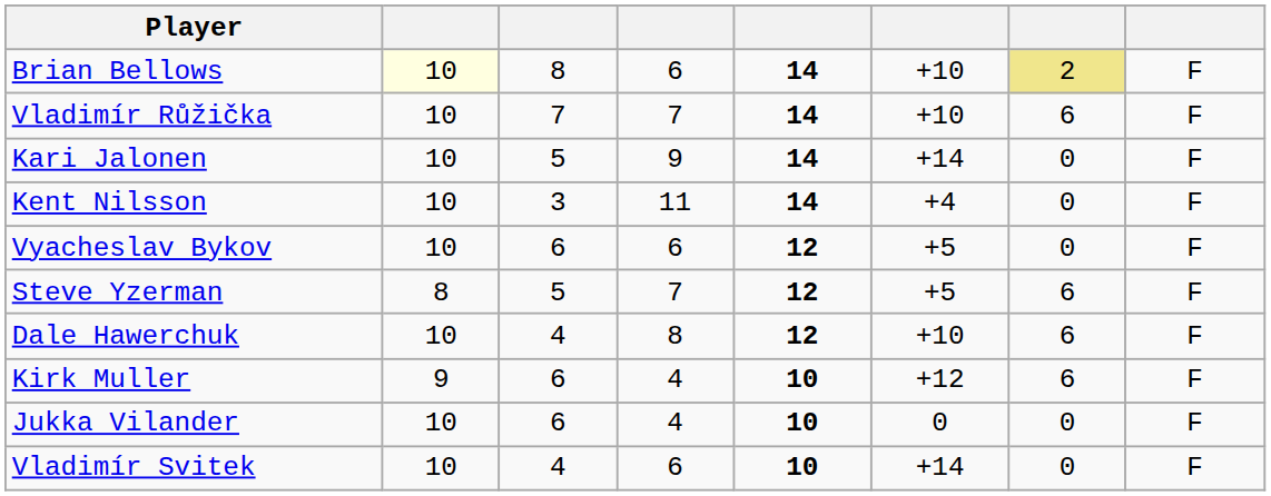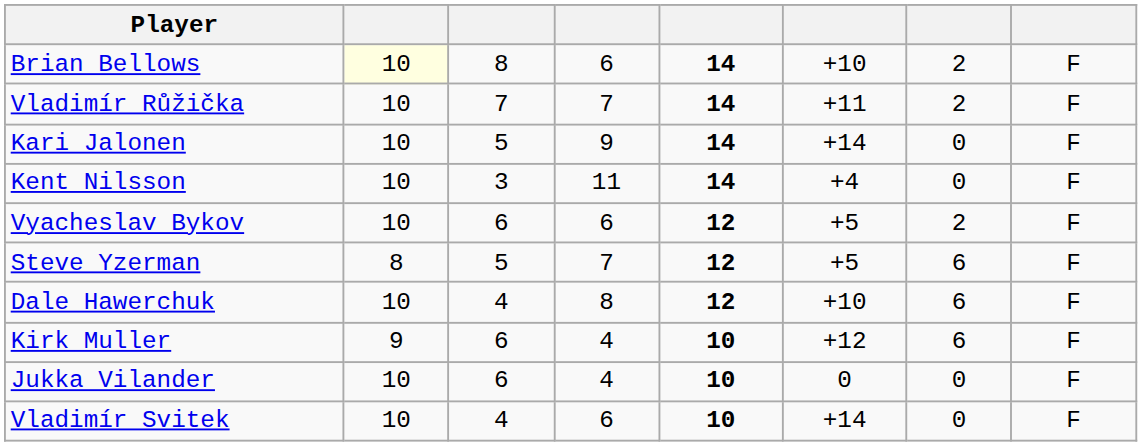Brian Bellows | column 7: khaki background -> no background
Vladimír Růžička | column 6: +10 -> +11
Vladimír Růžička | column 7: 6 -> 2
Vyacheslav Bykov | column 7: 0 -> 2
